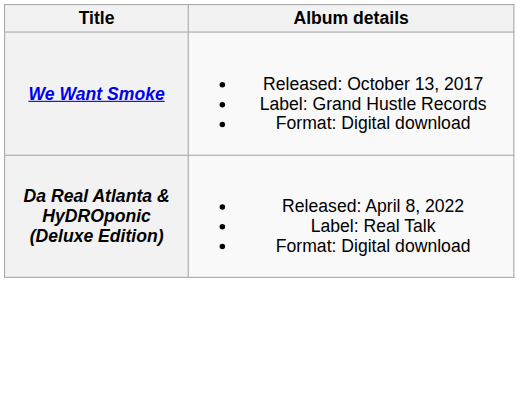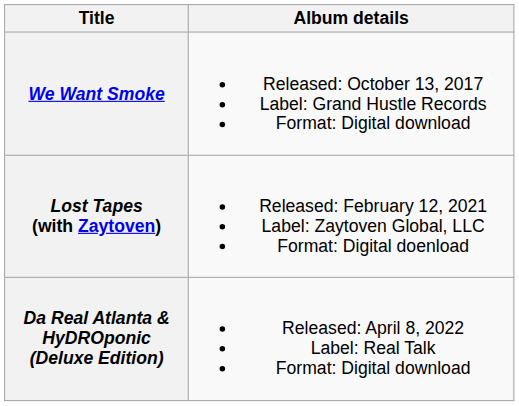+ row: Lost Tapes (with Zaytoven) | Released: February 12, 2021 Label: Zaytoven Global, LLC Format: Digital doenload
